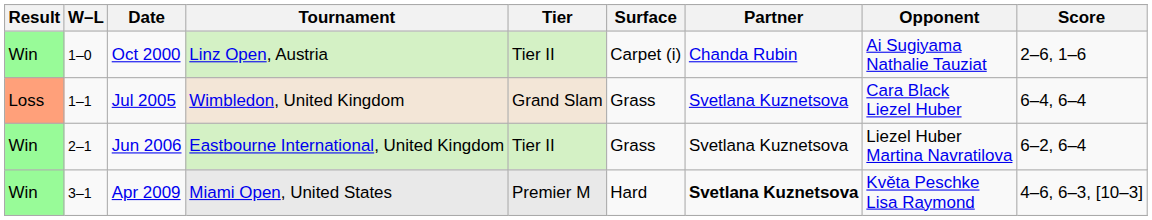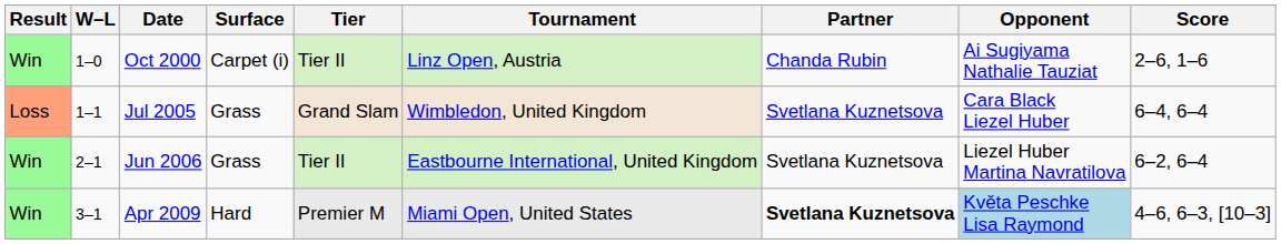columns swapped: Tournament <-> Surface
Apr 2009 | Opponent: no background -> lightblue background
